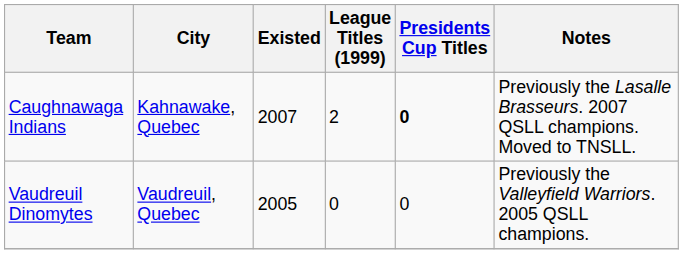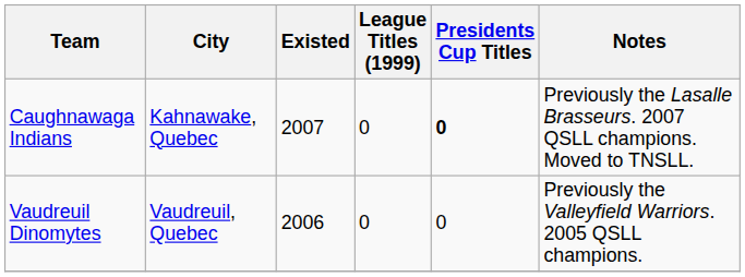Caughnawaga Indians | League Titles (1999): 2 -> 0
Vaudreuil Dinomytes | Existed: 2005 -> 2006
